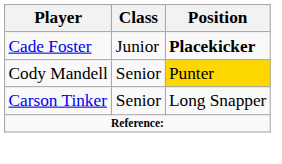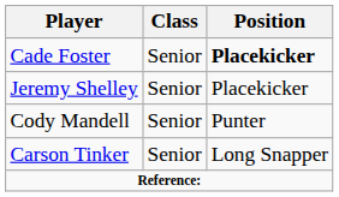Cade Foster | Class: Junior -> Senior
+ row: Jeremy Shelley | Senior | Placekicker
Cody Mandell | Position: gold background -> no background
